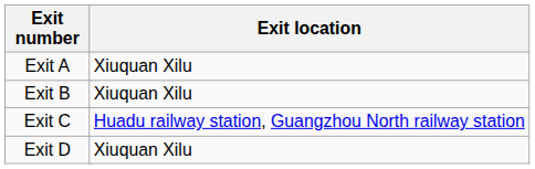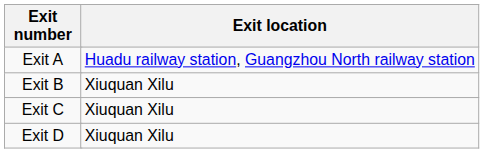Exit A | Exit location: Xiuquan Xilu -> Huadu railway station, Guangzhou North railway station
Exit C | Exit location: Huadu railway station, Guangzhou North railway station -> Xiuquan Xilu
